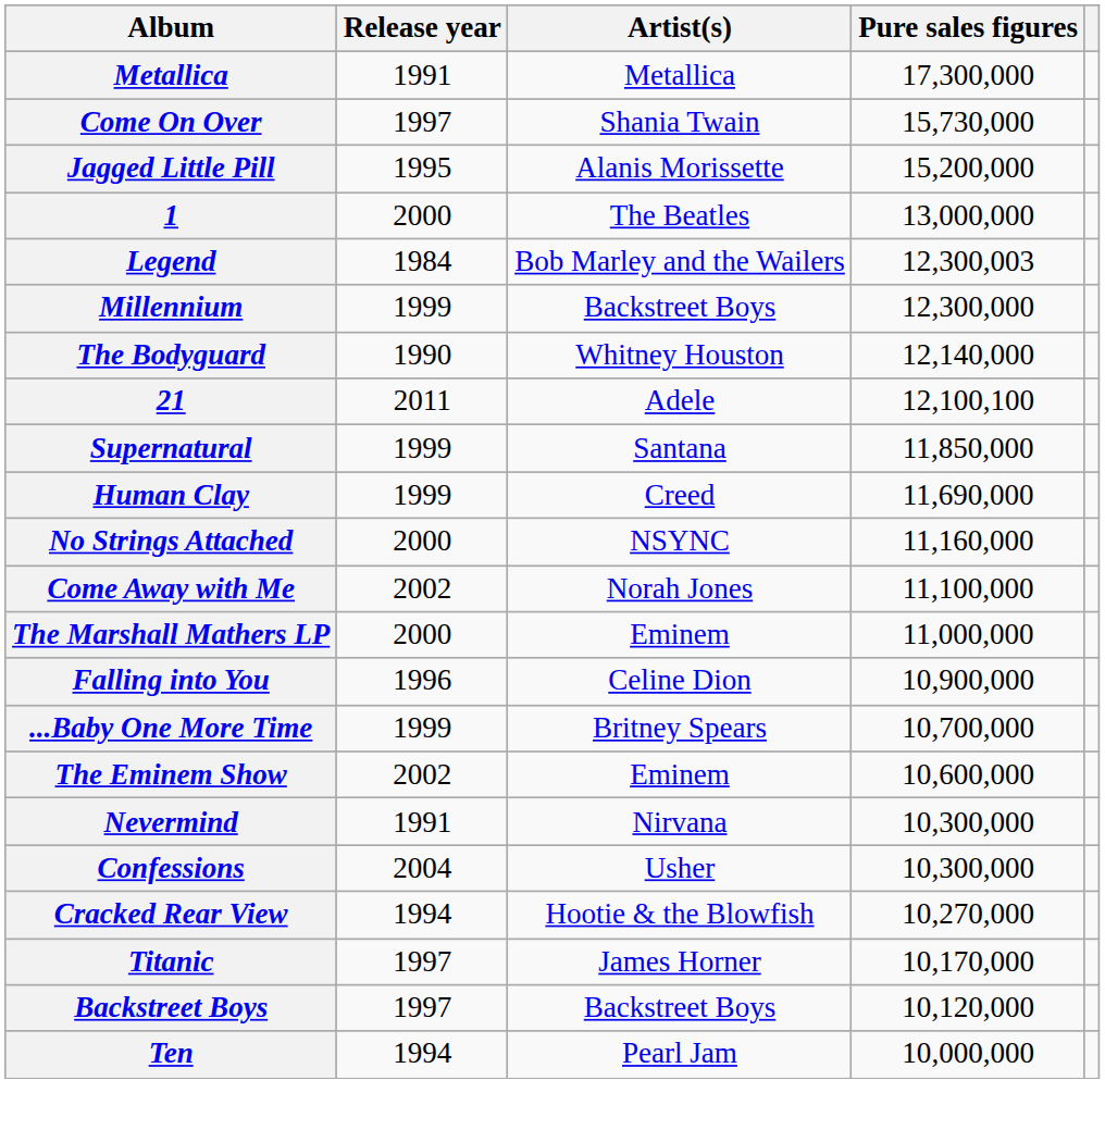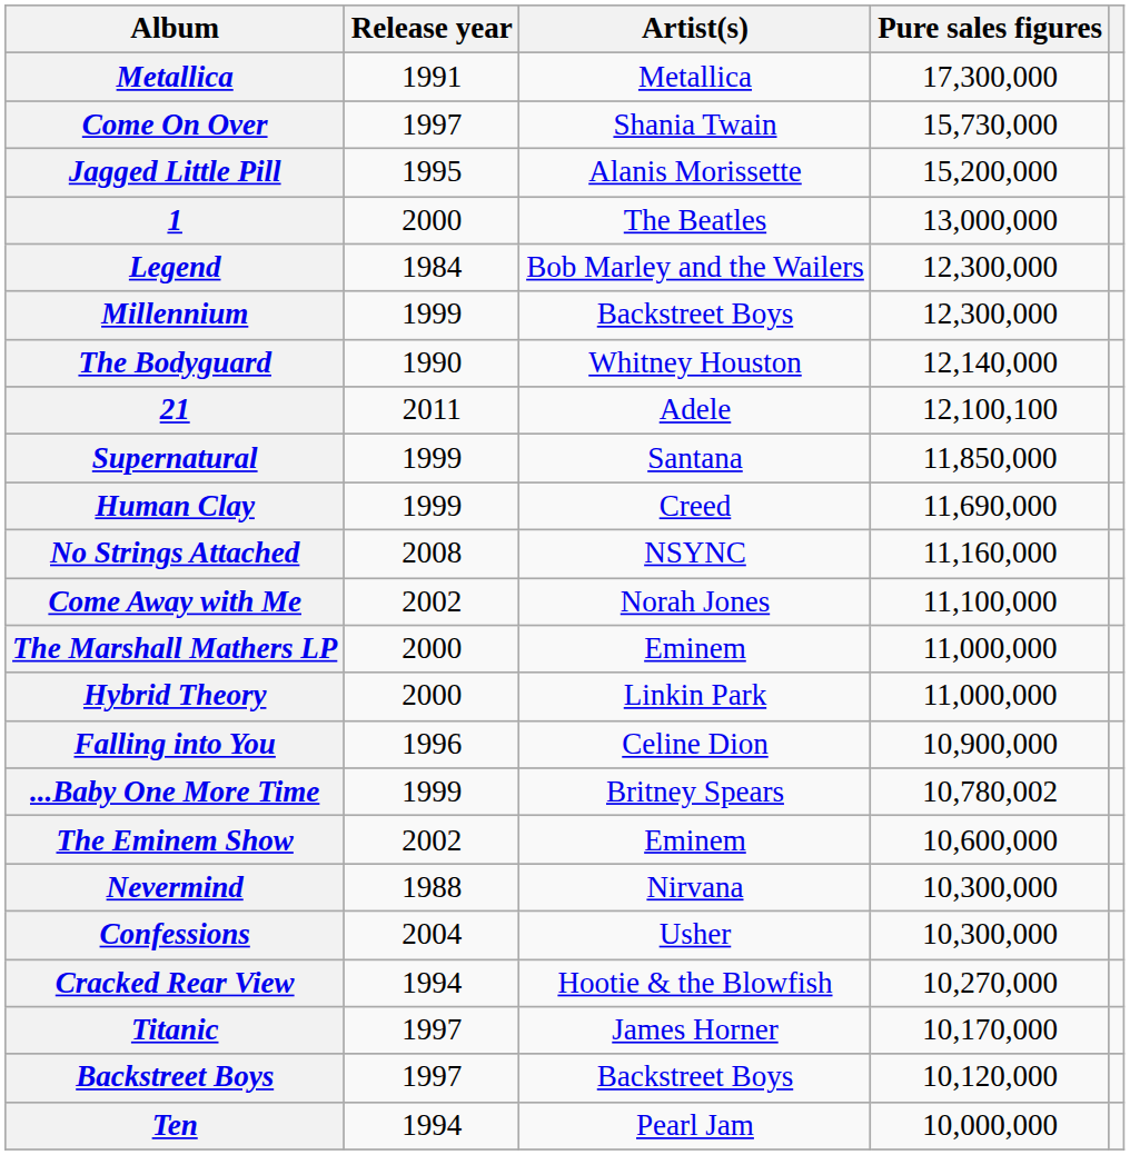Legend | Pure sales figures: 12,300,003 -> 12,300,000
No Strings Attached | Release year: 2000 -> 2008
+ row: Hybrid Theory | 2000 | Linkin Park | 11,000,000
...Baby One More Time | Pure sales figures: 10,700,000 -> 10,780,002
Nevermind | Release year: 1991 -> 1988
